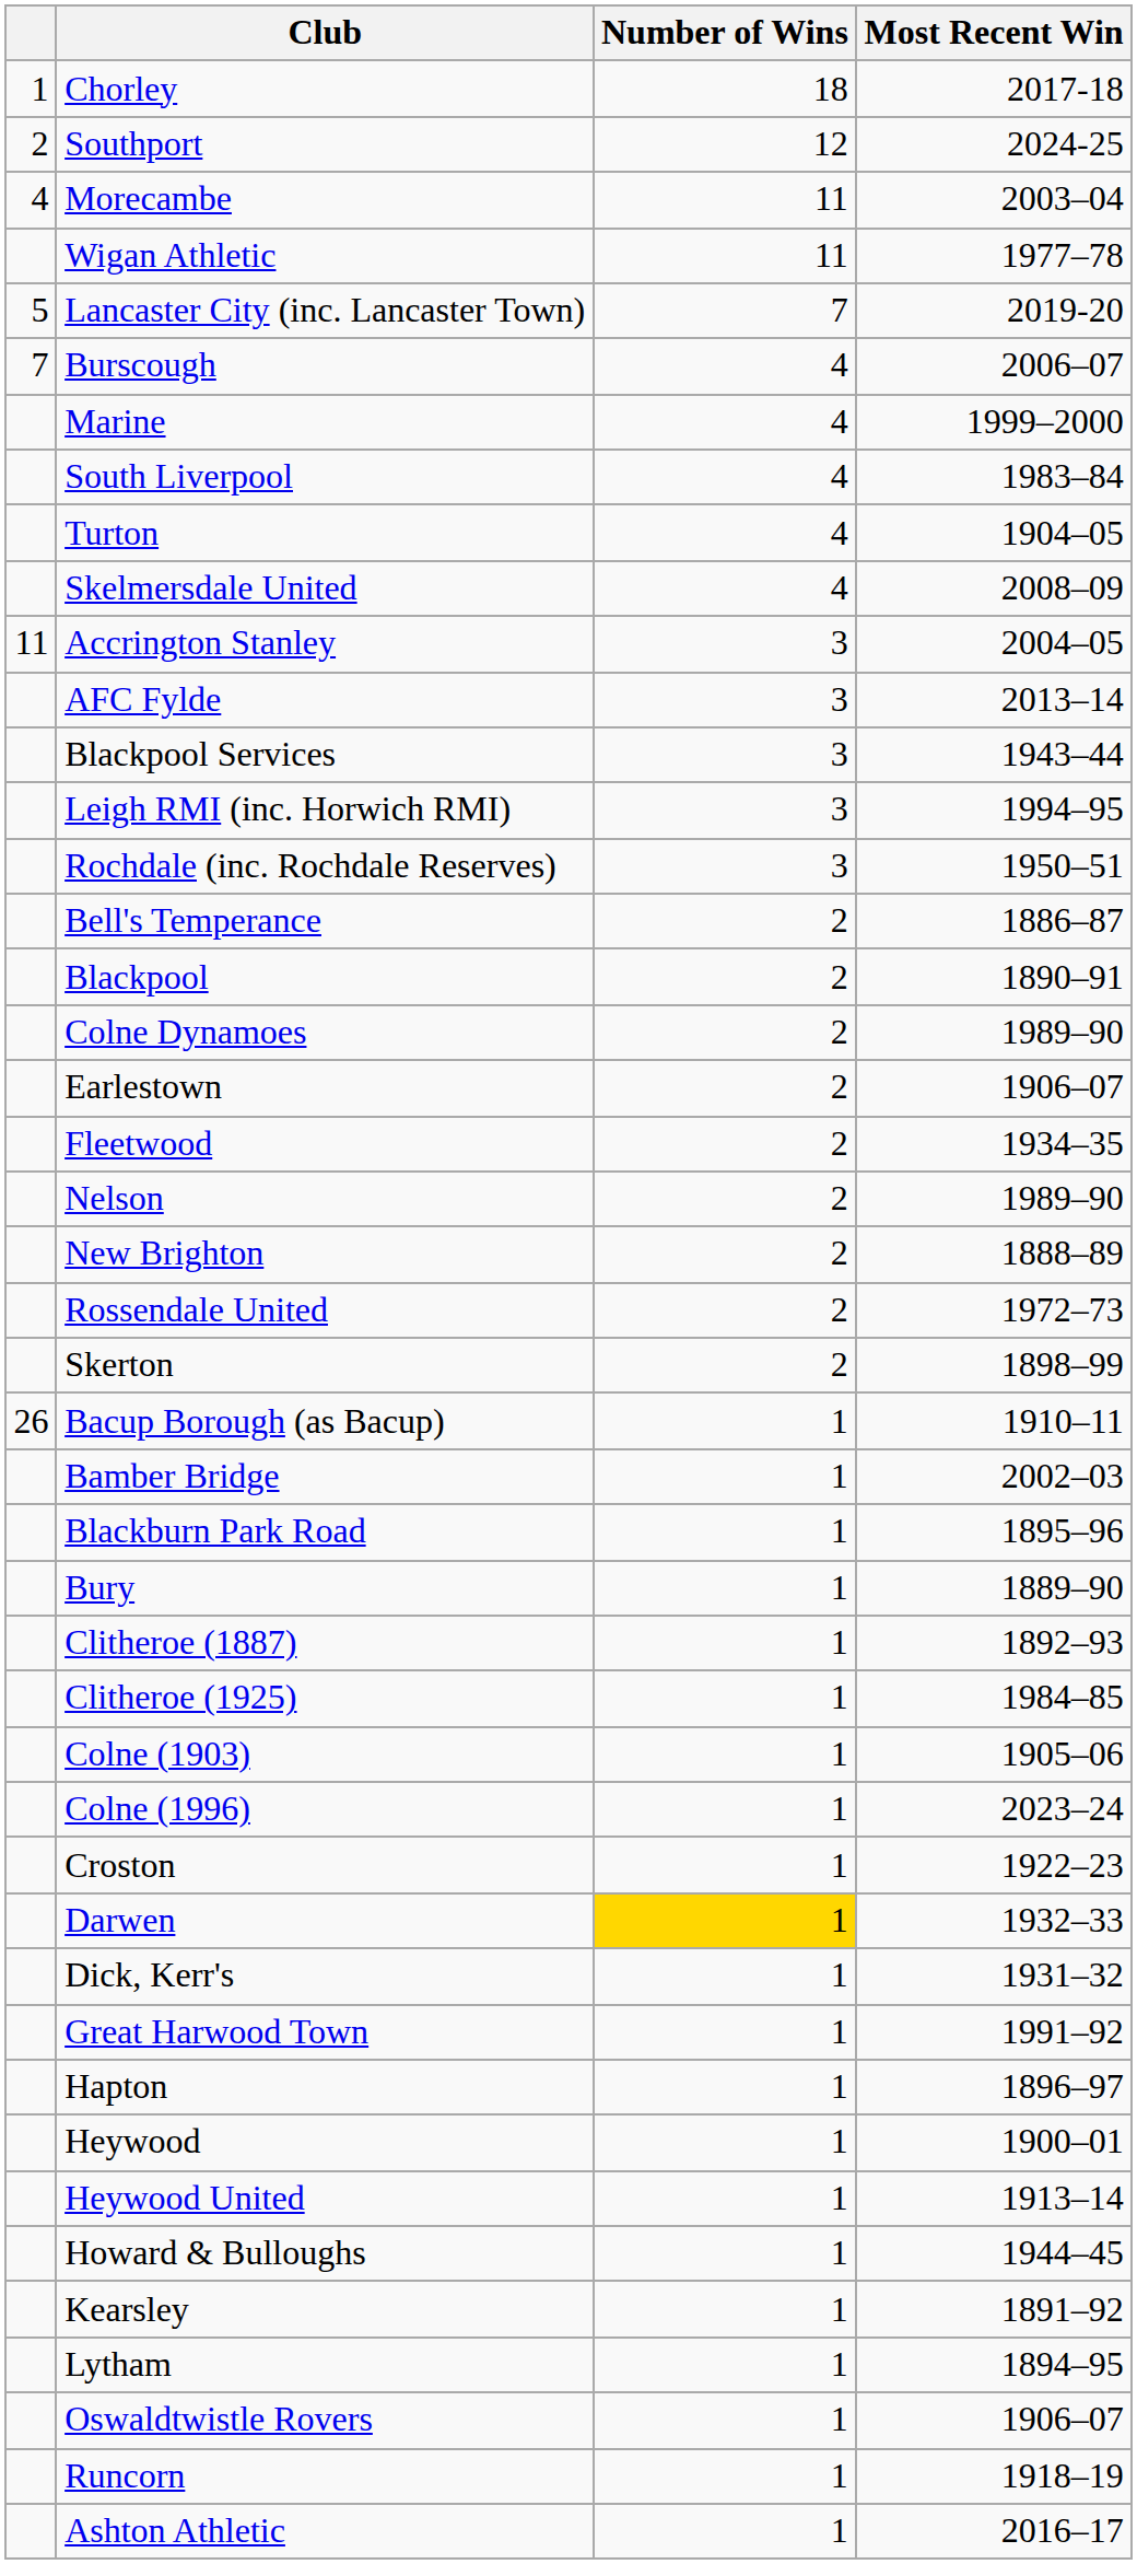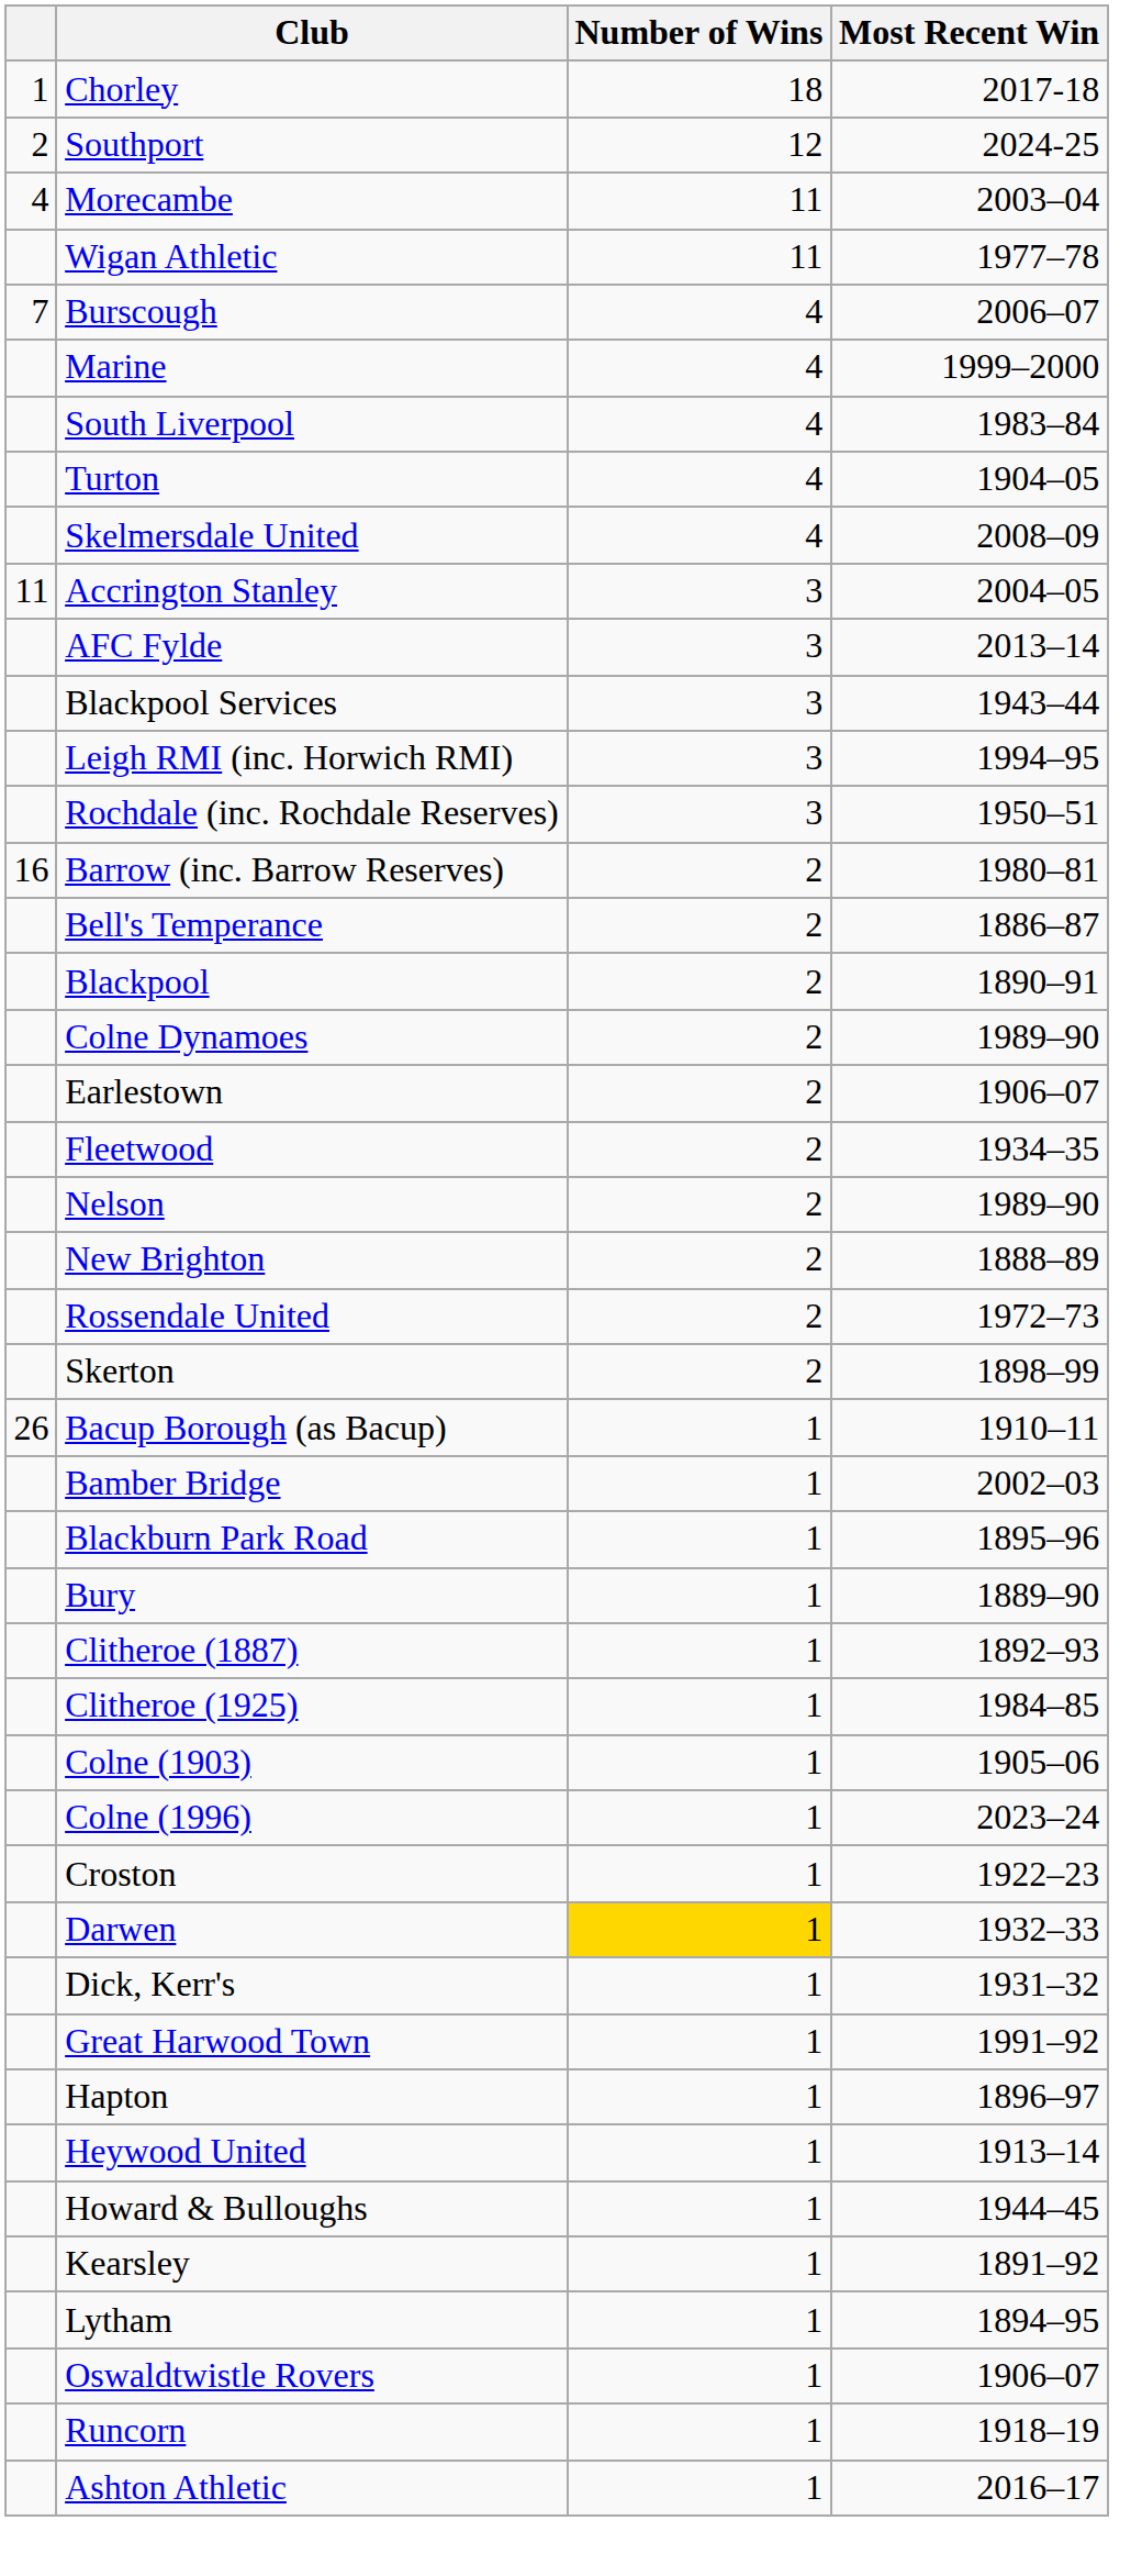- row: 5 | Lancaster City (inc. Lancaster Town) | 7 | 2019-20
+ row: 16 | Barrow (inc. Barrow Reserves) | 2 | 1980–81
- row: Heywood | 1 | 1900–01
